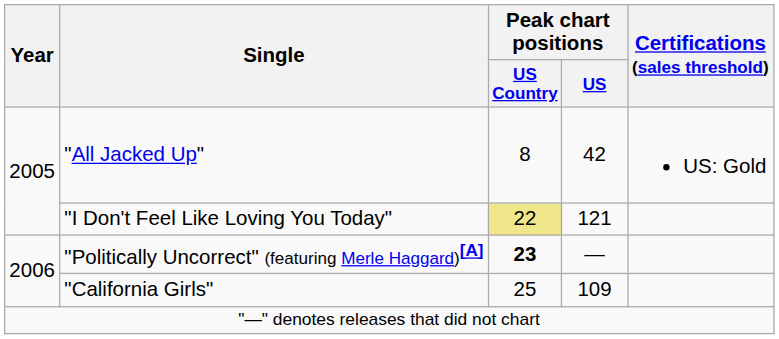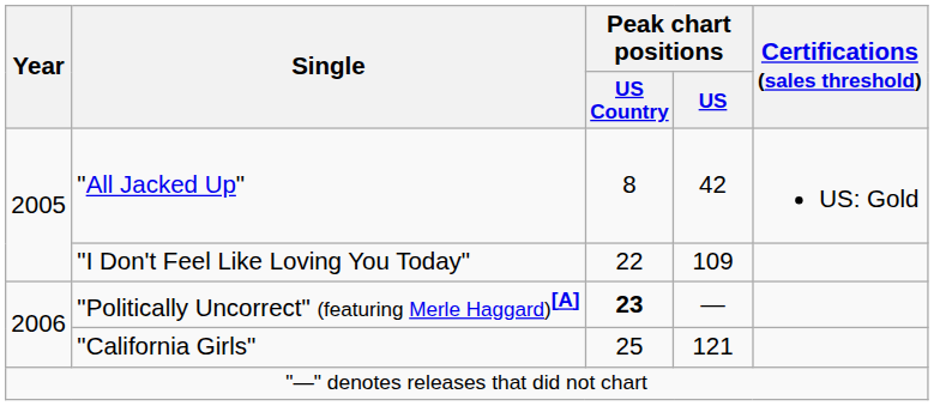"I Don't Feel Like Loving You Today" | Peak chart positions / US Country: khaki background -> no background
"I Don't Feel Like Loving You Today" | Peak chart positions / US: 121 -> 109
"California Girls" | Peak chart positions / US: 109 -> 121
